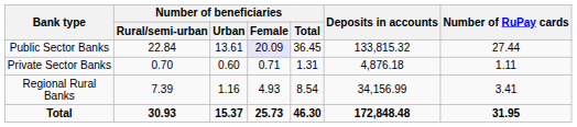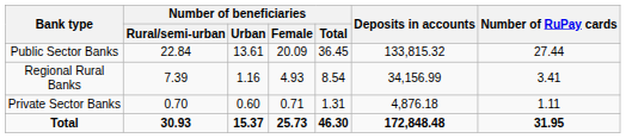Public Sector Banks | Number of beneficiaries / Female: lavender background -> no background
rows swapped: Regional Rural Banks <-> Private Sector Banks
